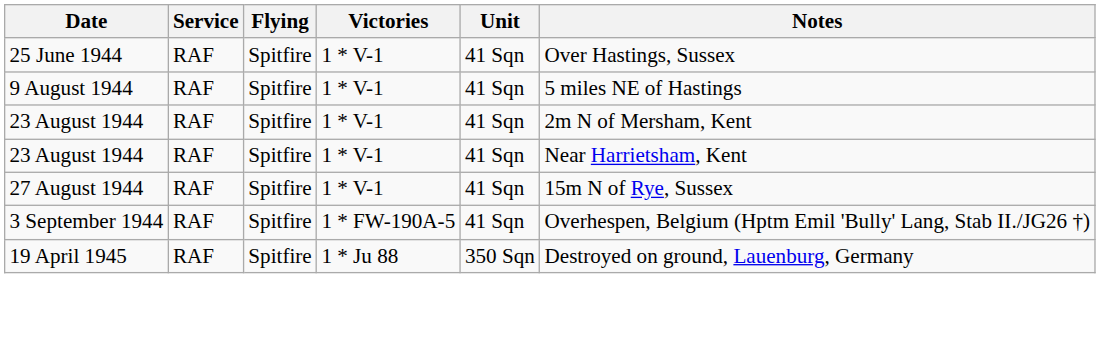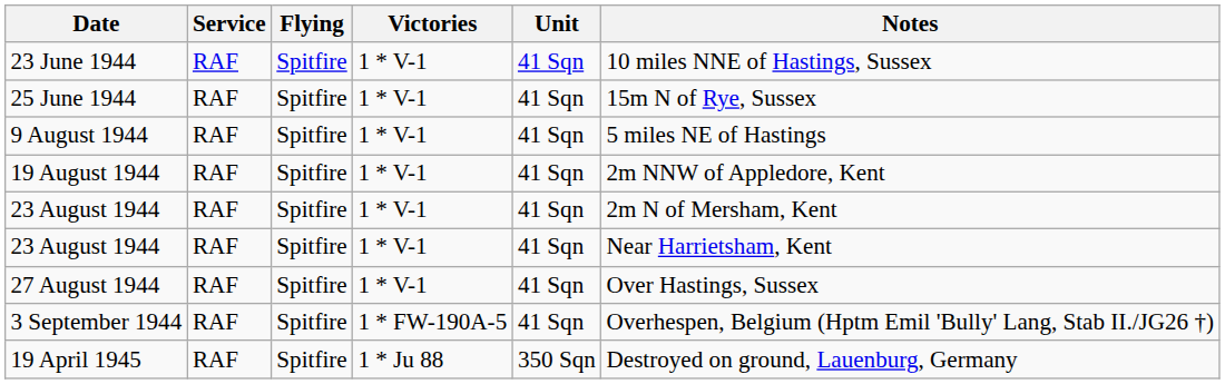+ row: 23 June 1944 | RAF | Spitfire | 1 * V-1 | 41 Sqn | 10 miles NNE of Hastings, Sussex
25 June 1944 | Notes: Over Hastings, Sussex -> 15m N of Rye, Sussex
+ row: 19 August 1944 | RAF | Spitfire | 1 * V-1 | 41 Sqn | 2m NNW of Appledore, Kent
27 August 1944 | Notes: 15m N of Rye, Sussex -> Over Hastings, Sussex
